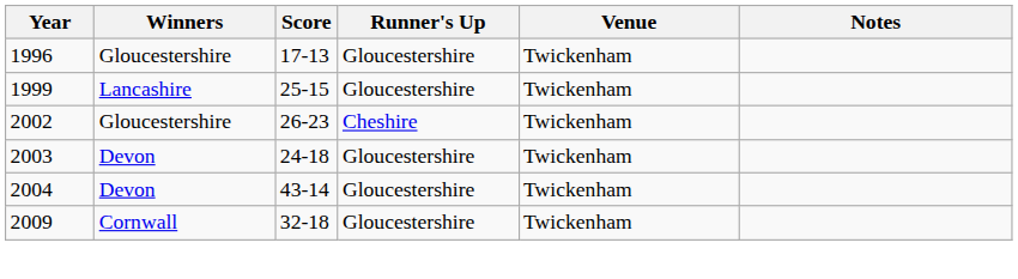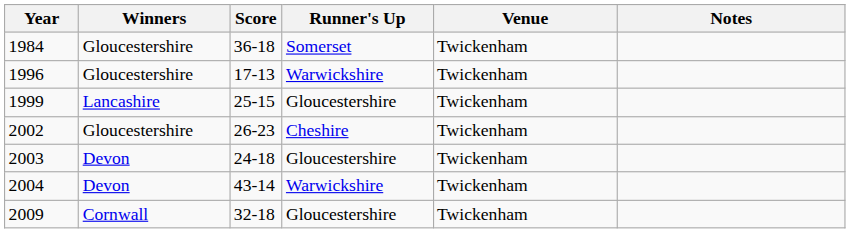+ row: 1984 | Gloucestershire | 36-18 | Somerset | Twickenham
1996 | Runner's Up: Gloucestershire -> Warwickshire
2004 | Runner's Up: Gloucestershire -> Warwickshire
